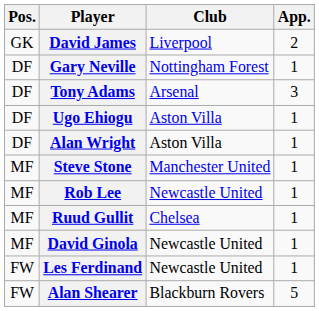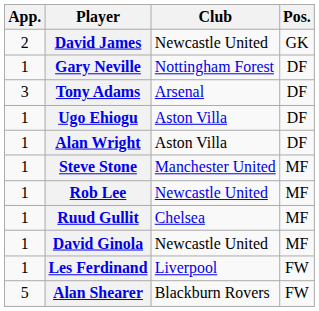columns swapped: Pos. <-> App.
David James | Club: Liverpool -> Newcastle United
Les Ferdinand | Club: Newcastle United -> Liverpool
